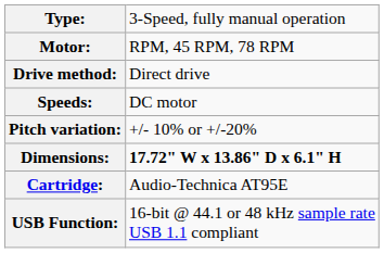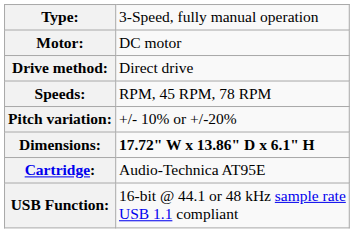Motor: | column 2: RPM, 45 RPM, 78 RPM -> DC motor
Speeds: | column 2: DC motor -> RPM, 45 RPM, 78 RPM
